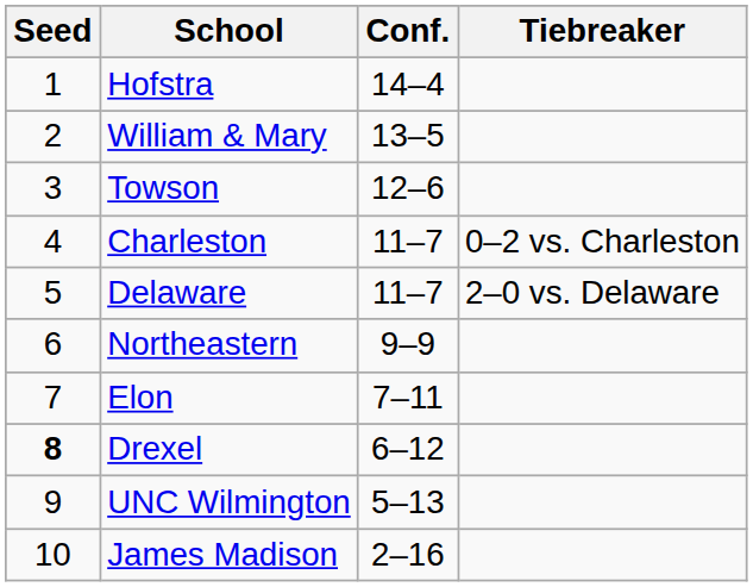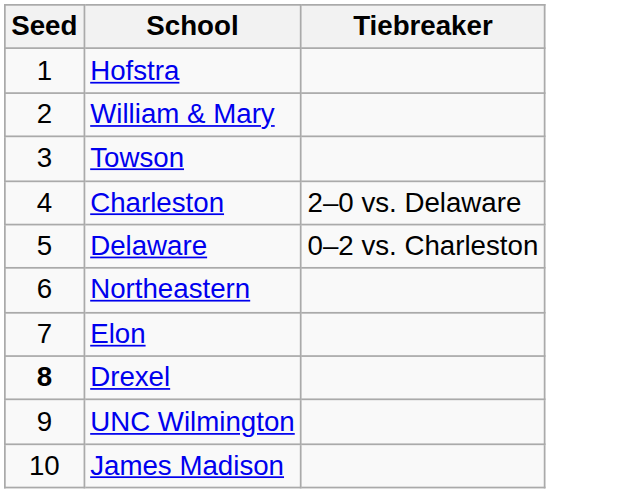- column: Conf. | 14–4 | 13–5 | 12–6 | 11–7 | 11–7 | 9–9 | 7–11 | 6–12 | 5–13 | 2–16
Charleston | Tiebreaker: 0–2 vs. Charleston -> 2–0 vs. Delaware
Delaware | Tiebreaker: 2–0 vs. Delaware -> 0–2 vs. Charleston
